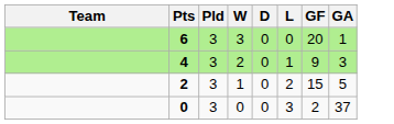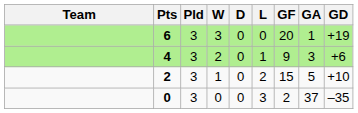+ column: GD | +19 | +6 | +10 | –35
